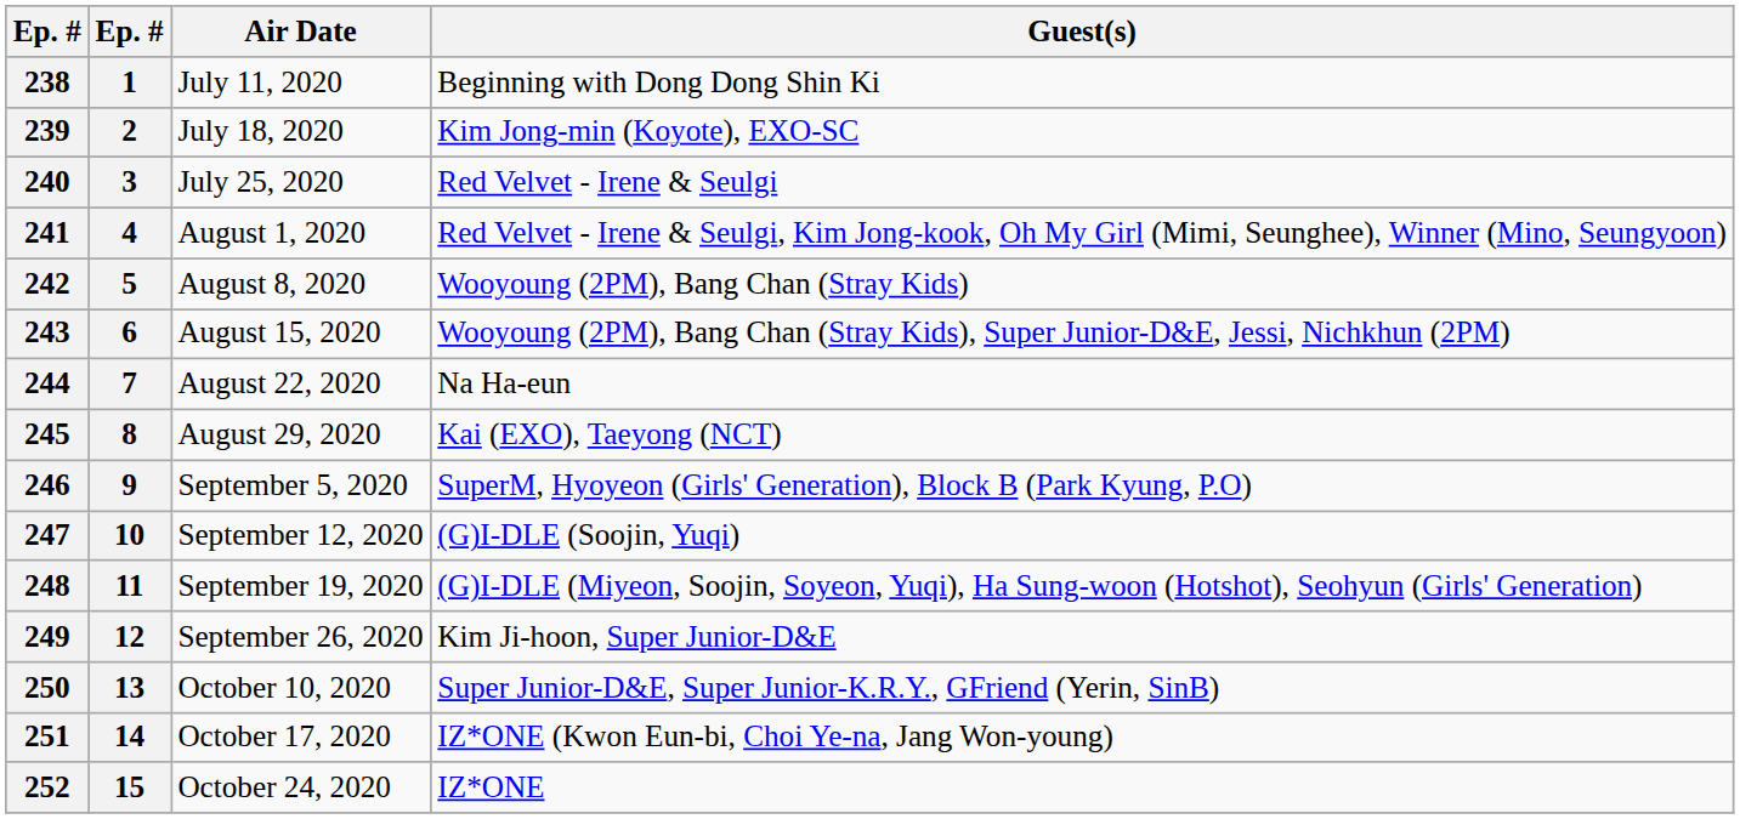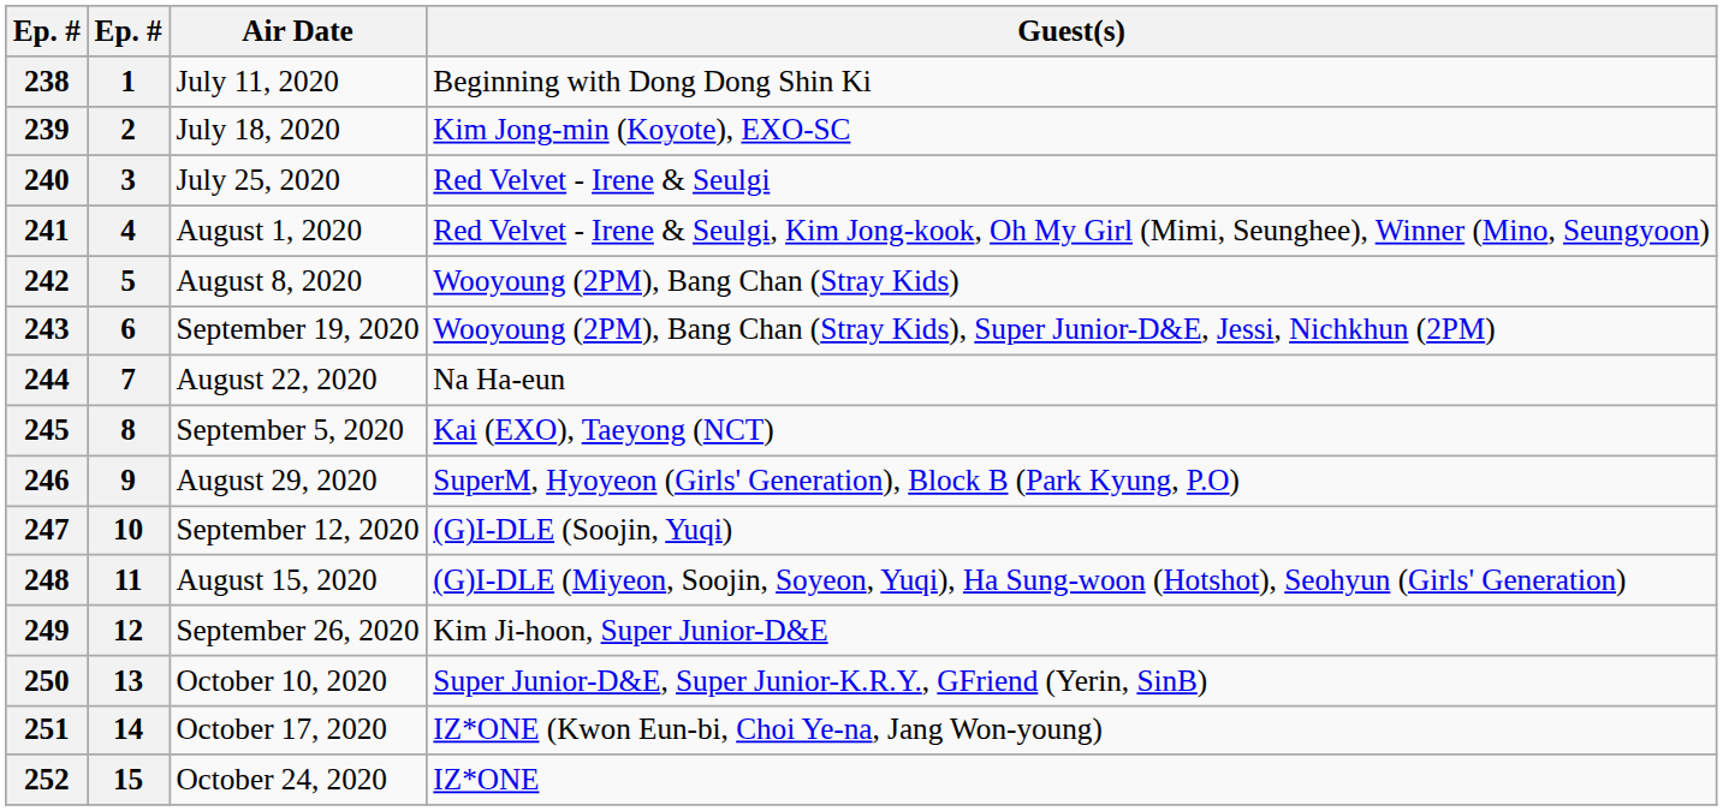243 | Air Date: August 15, 2020 -> September 19, 2020
245 | Air Date: August 29, 2020 -> September 5, 2020
246 | Air Date: September 5, 2020 -> August 29, 2020
248 | Air Date: September 19, 2020 -> August 15, 2020
